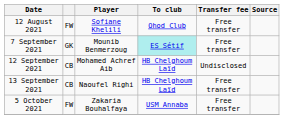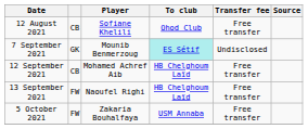12 August 2021 | column 2: FW -> CB
7 September 2021 | Transfer fee: Free transfer -> Undisclosed
12 September 2021 | Transfer fee: Undisclosed -> Free transfer
13 September 2021 | column 2: CB -> FW
